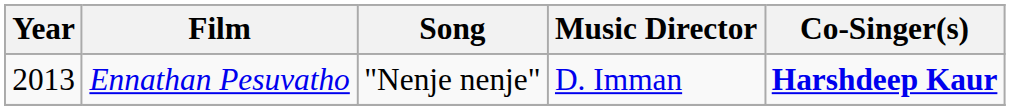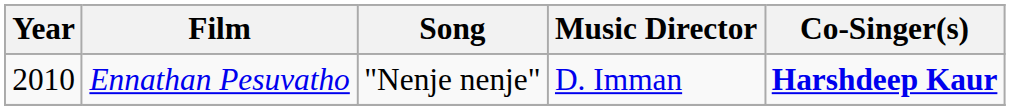Ennathan Pesuvatho | Year: 2013 -> 2010
